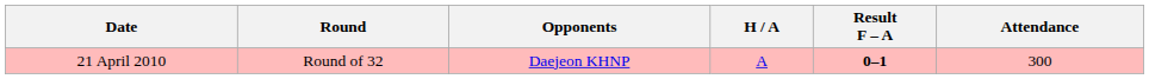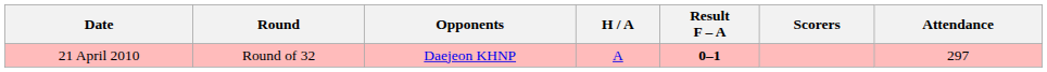+ column: Scorers
21 April 2010 | Attendance: 300 -> 297
